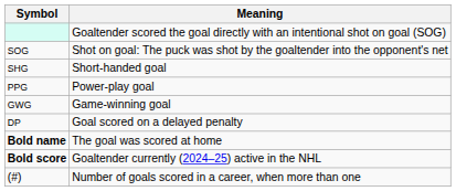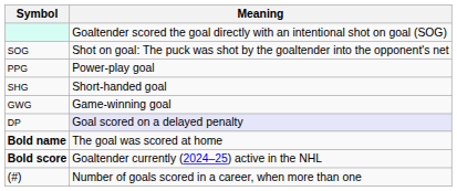rows swapped: PPG <-> SHG
DP | Meaning: no background -> lavender background
